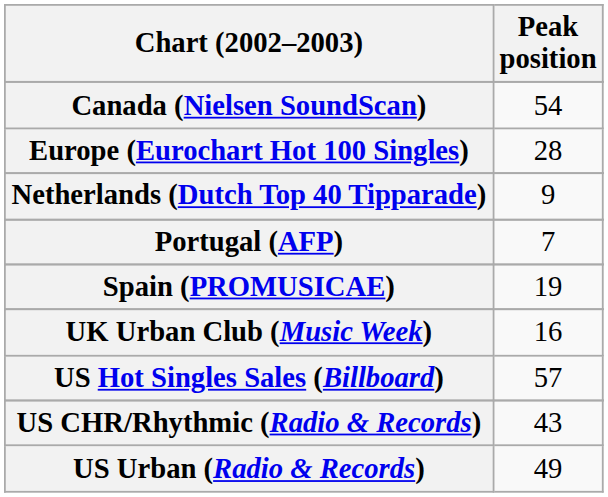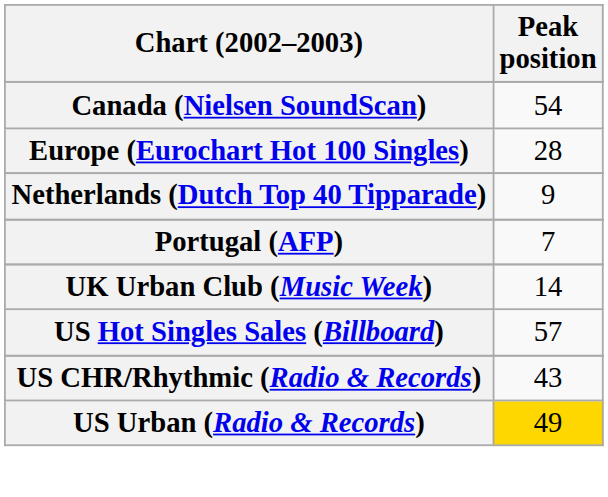- row: Spain (PROMUSICAE) | 19
UK Urban Club (Music Week) | Peak position: 16 -> 14
US Urban (Radio & Records) | Peak position: no background -> gold background
